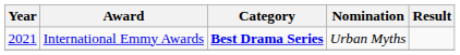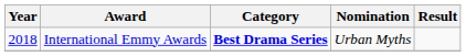International Emmy Awards | Year: 2021 -> 2018
